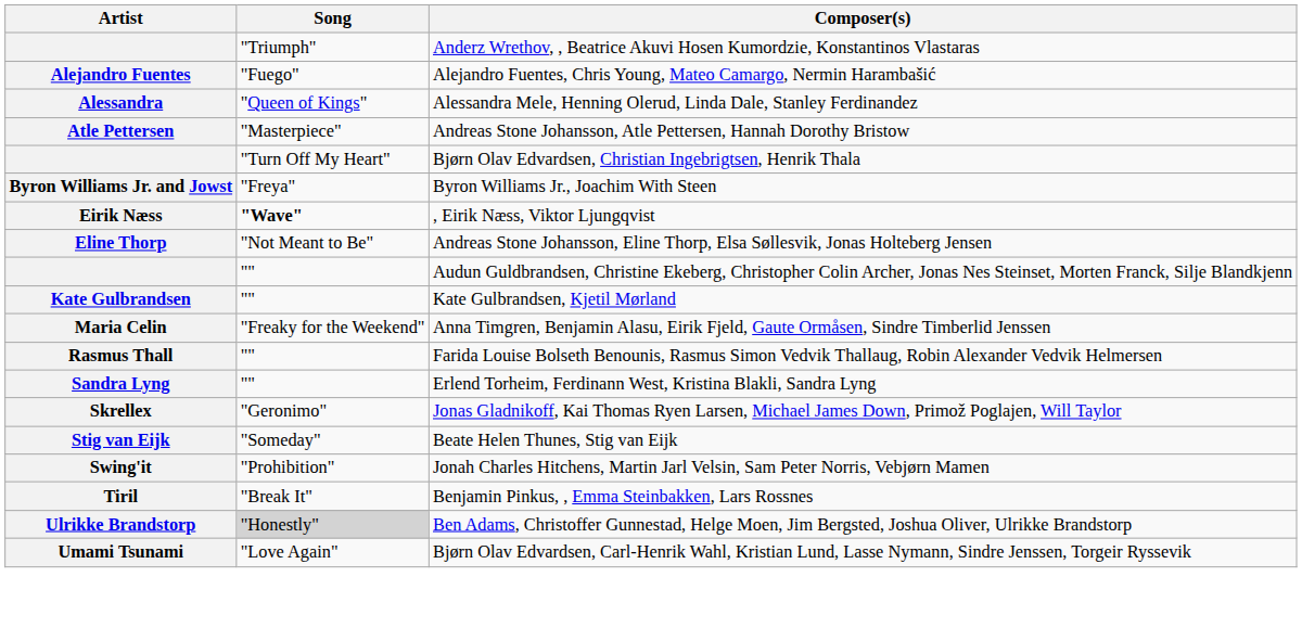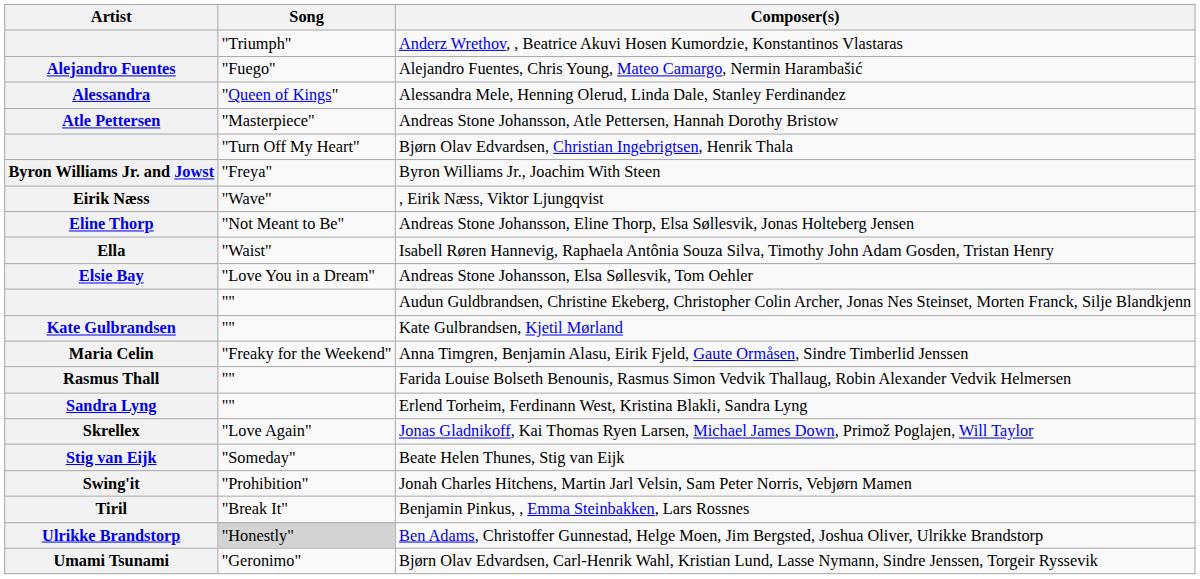Eirik Næss | Song: bold -> normal
+ row: Ella | "Waist" | Isabell Røren Hannevig, Raphaela Antônia Souza Silva, Timothy John Adam Gosden, Tristan Henry
+ row: Elsie Bay | "Love You in a Dream" | Andreas Stone Johansson, Elsa Søllesvik, Tom Oehler
Skrellex | Song: "Geronimo" -> "Love Again"
Umami Tsunami | Song: "Love Again" -> "Geronimo"
